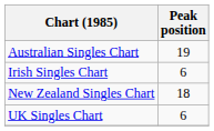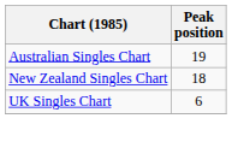- row: Irish Singles Chart | 6
